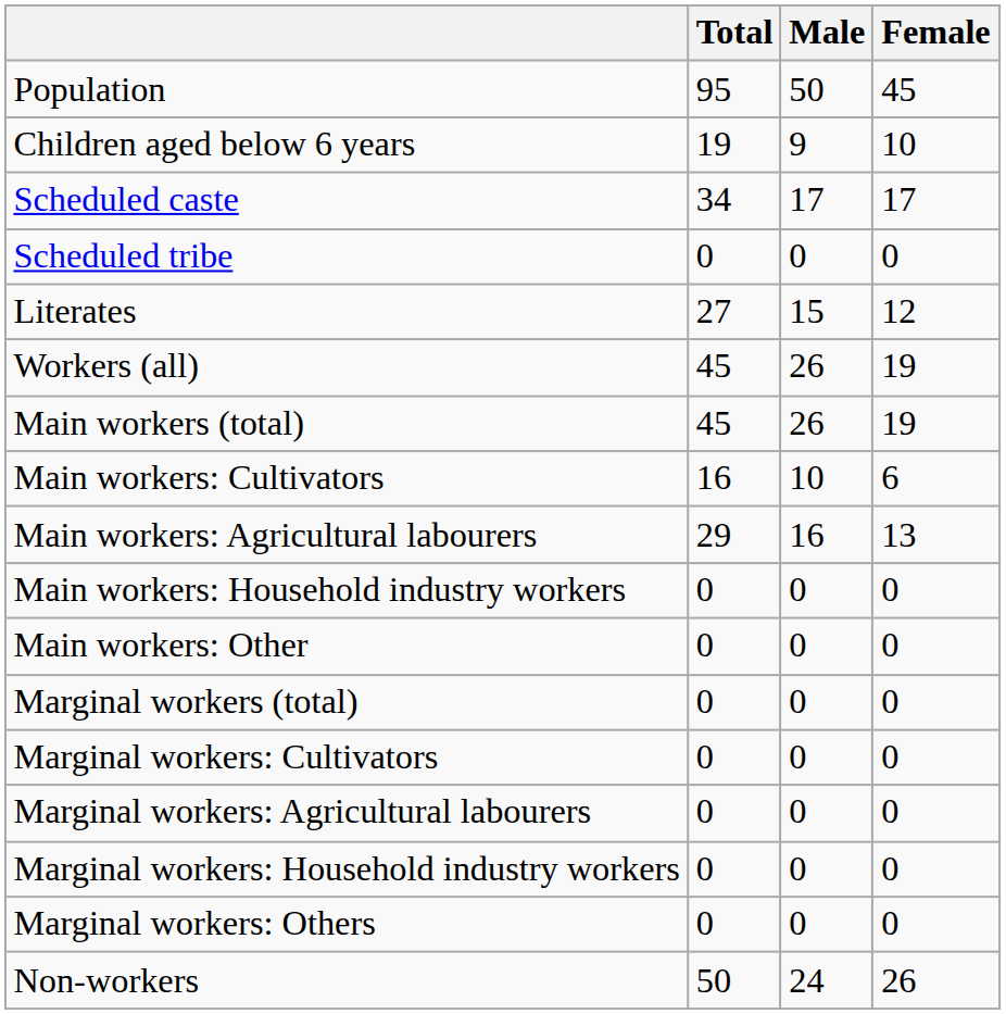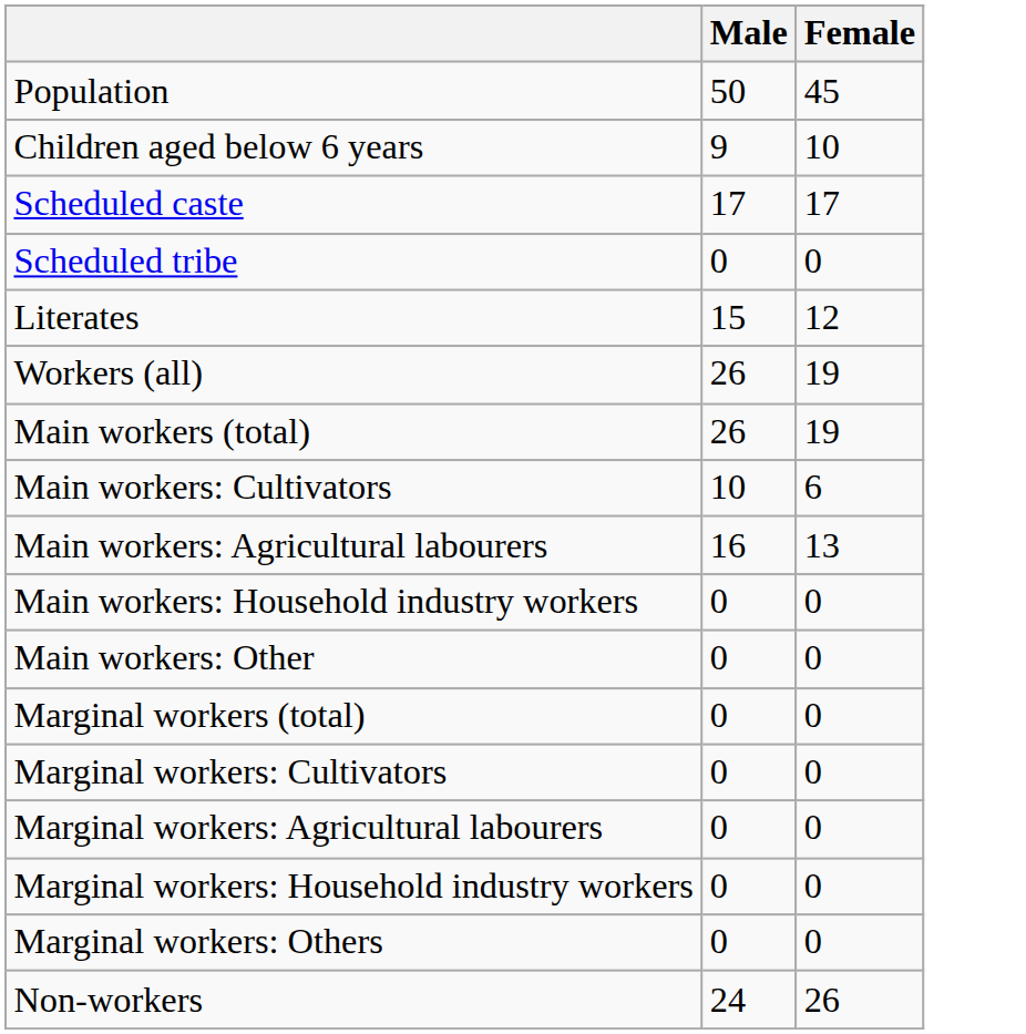- column: Total | 95 | 19 | 34 | 0 | 27 | 45 | 45 | 16 | 29 | 0 | 0 | 0 | 0 | 0 | 0 | 0 | 50
